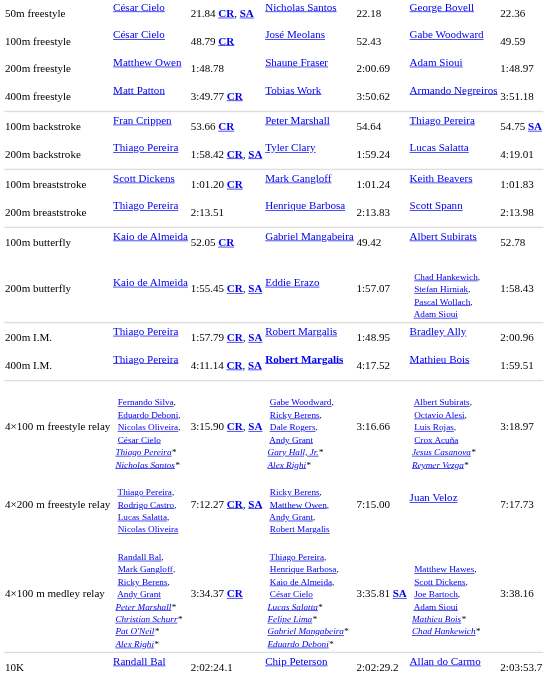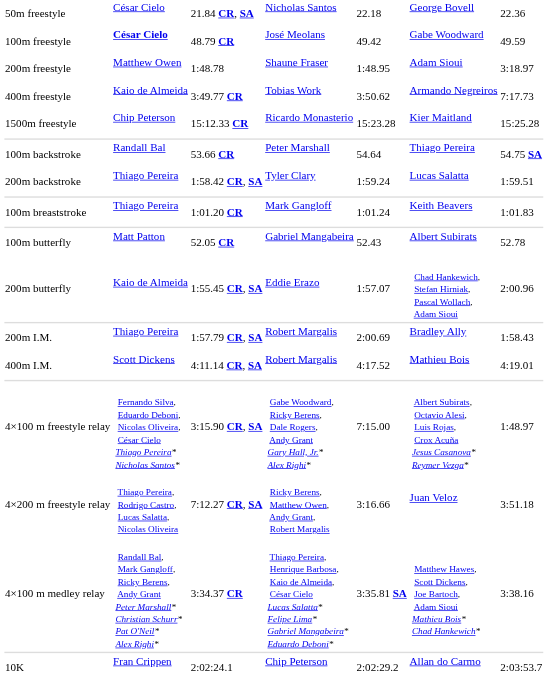100m freestyle | column 2: normal -> bold
100m freestyle | column 5: 52.43 -> 49.42
200m freestyle | column 5: 2:00.69 -> 1:48.95
200m freestyle | column 7: 1:48.97 -> 3:18.97
400m freestyle | column 2: Matt Patton -> Kaio de Almeida
400m freestyle | column 7: 3:51.18 -> 7:17.73
+ row: 1500m freestyle | Chip Peterson | 15:12.33 CR | Ricardo Monasterio | 15:23.28 | Kier Maitland | 15:25.28
100m backstroke | column 2: Fran Crippen -> Randall Bal
200m backstroke | column 7: 4:19.01 -> 1:59.51
100m breaststroke | column 2: Scott Dickens -> Thiago Pereira
- row: 200m breaststroke | Thiago Pereira | 2:13.51 | Henrique Barbosa | 2:13.83 | Scott Spann | 2:13.98
100m butterfly | column 2: Kaio de Almeida -> Matt Patton
100m butterfly | column 5: 49.42 -> 52.43
200m butterfly | column 7: 1:58.43 -> 2:00.96
200m I.M. | column 5: 1:48.95 -> 2:00.69
200m I.M. | column 7: 2:00.96 -> 1:58.43
400m I.M. | column 2: Thiago Pereira -> Scott Dickens
400m I.M. | column 4: bold -> normal
400m I.M. | column 7: 1:59.51 -> 4:19.01
4×100 m freestyle relay | column 5: 3:16.66 -> 7:15.00
4×100 m freestyle relay | column 7: 3:18.97 -> 1:48.97
4×200 m freestyle relay | column 5: 7:15.00 -> 3:16.66
4×200 m freestyle relay | column 7: 7:17.73 -> 3:51.18
10K | column 2: Randall Bal -> Fran Crippen
